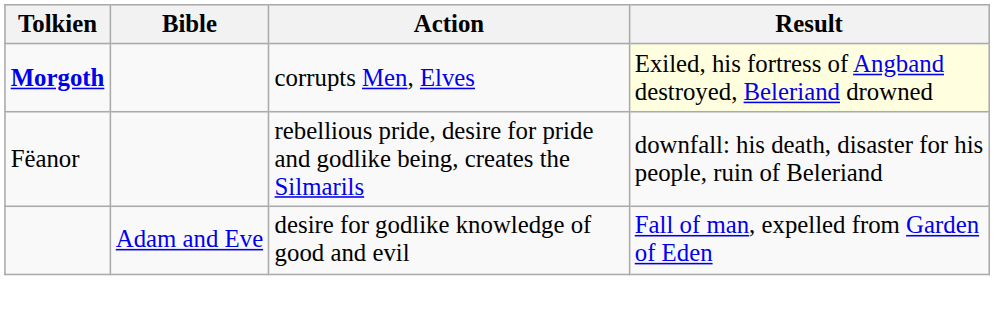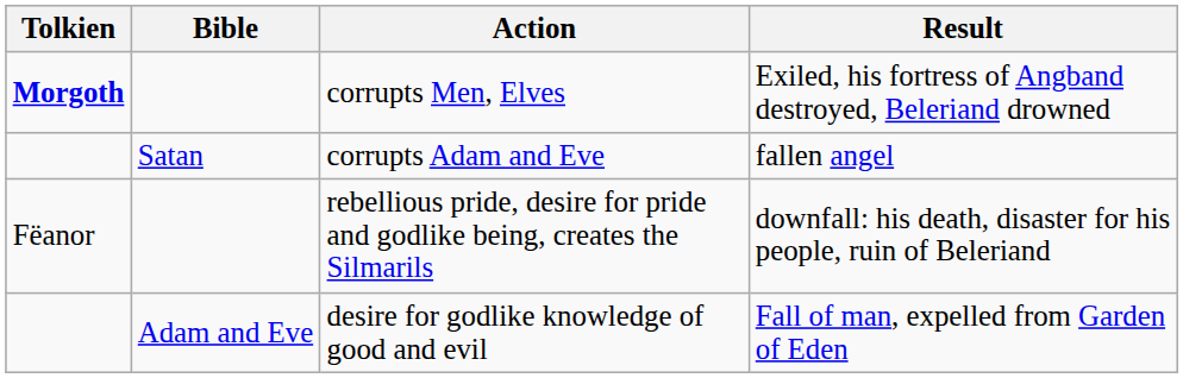corrupts Men, Elves | Result: lightyellow background -> no background
+ row: Satan | corrupts Adam and Eve | fallen angel
